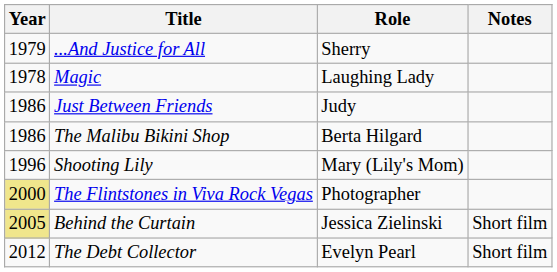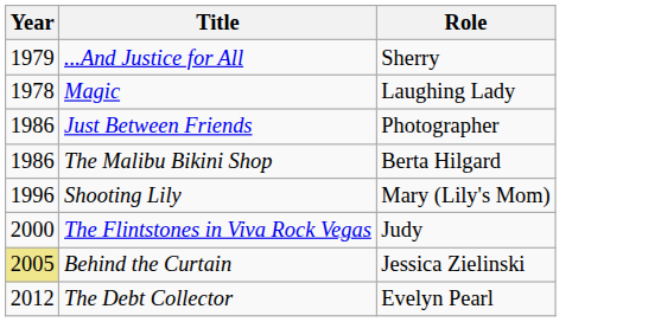- column: Notes | Short film | Short film
Just Between Friends | Role: Judy -> Photographer
The Flintstones in Viva Rock Vegas | Year: khaki background -> no background
The Flintstones in Viva Rock Vegas | Role: Photographer -> Judy
